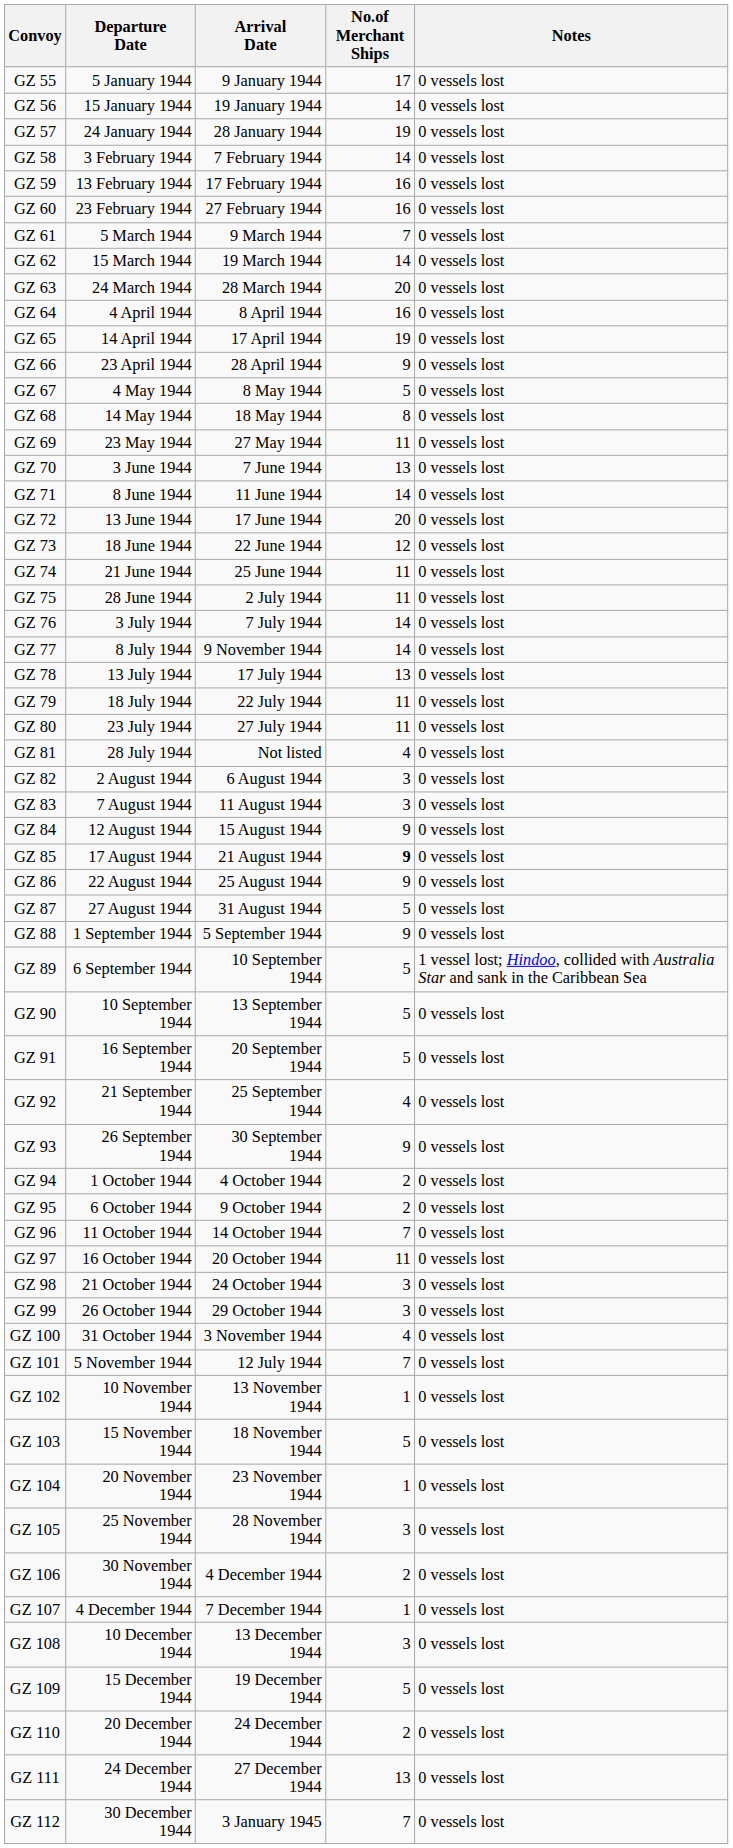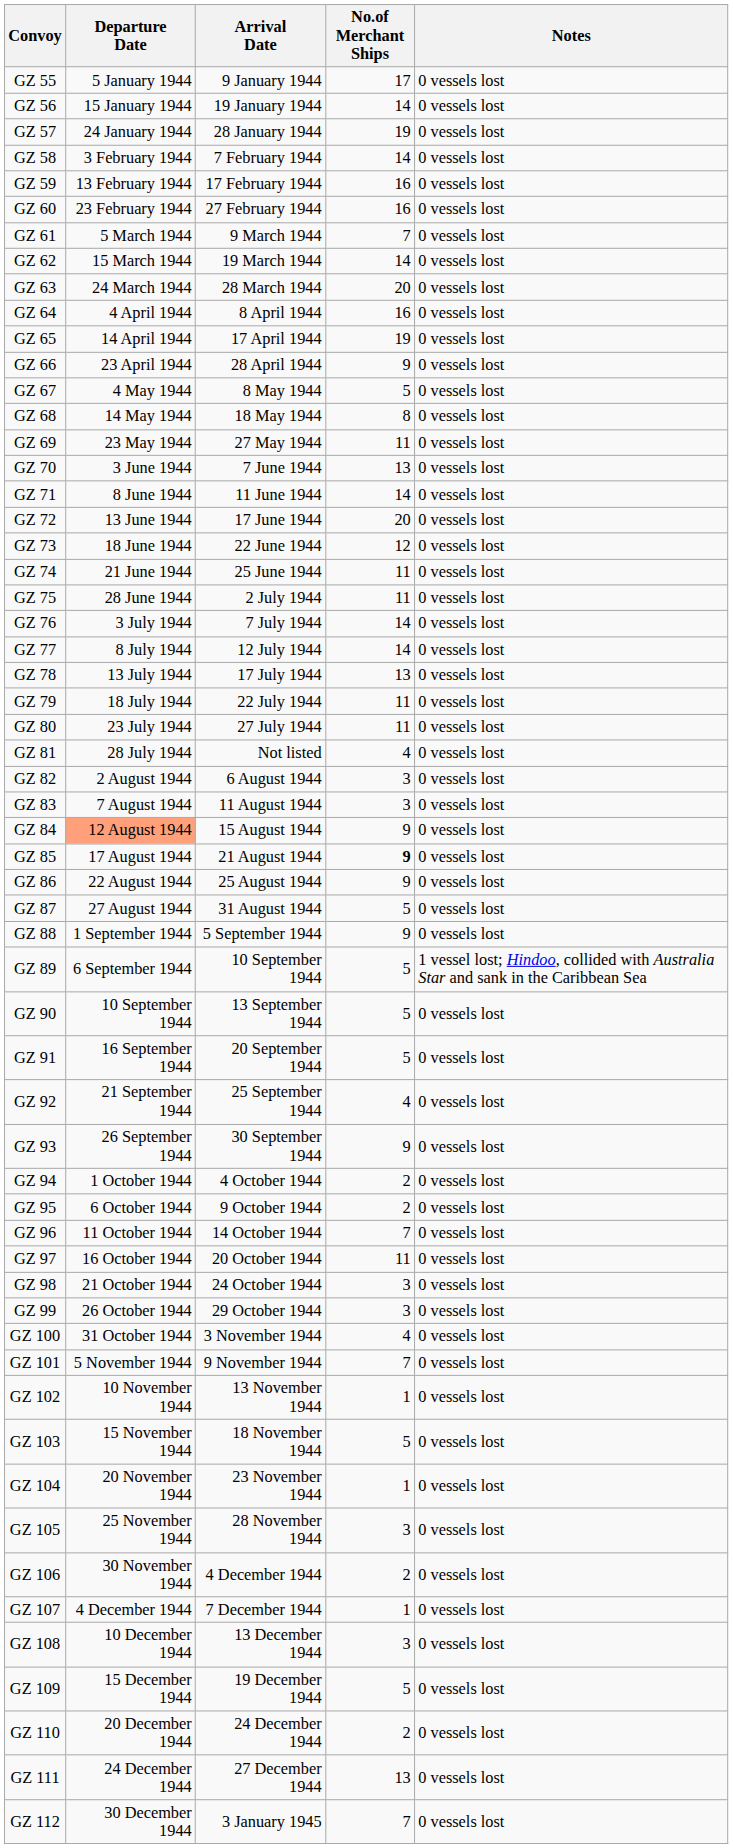GZ 77 | Arrival Date: 9 November 1944 -> 12 July 1944
GZ 84 | Departure Date: no background -> lightsalmon background
GZ 101 | Arrival Date: 12 July 1944 -> 9 November 1944
